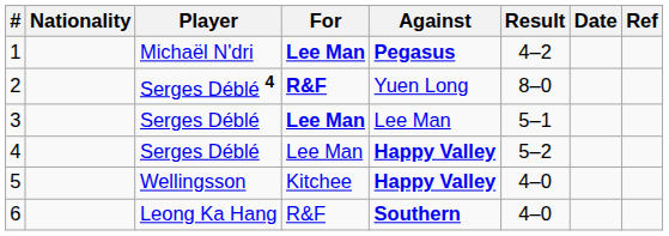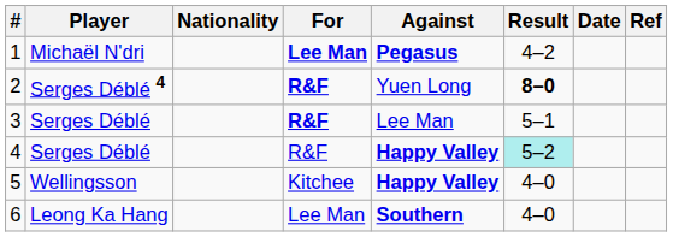columns swapped: Player <-> Nationality
2 | Result: normal -> bold
3 | For: Lee Man -> R&F
4 | For: Lee Man -> R&F
4 | Result: no background -> paleturquoise background
6 | For: R&F -> Lee Man
